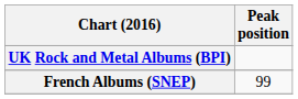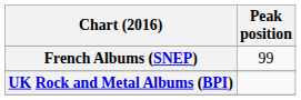rows swapped: French Albums (SNEP) <-> UK Rock and Metal Albums (BPI)
